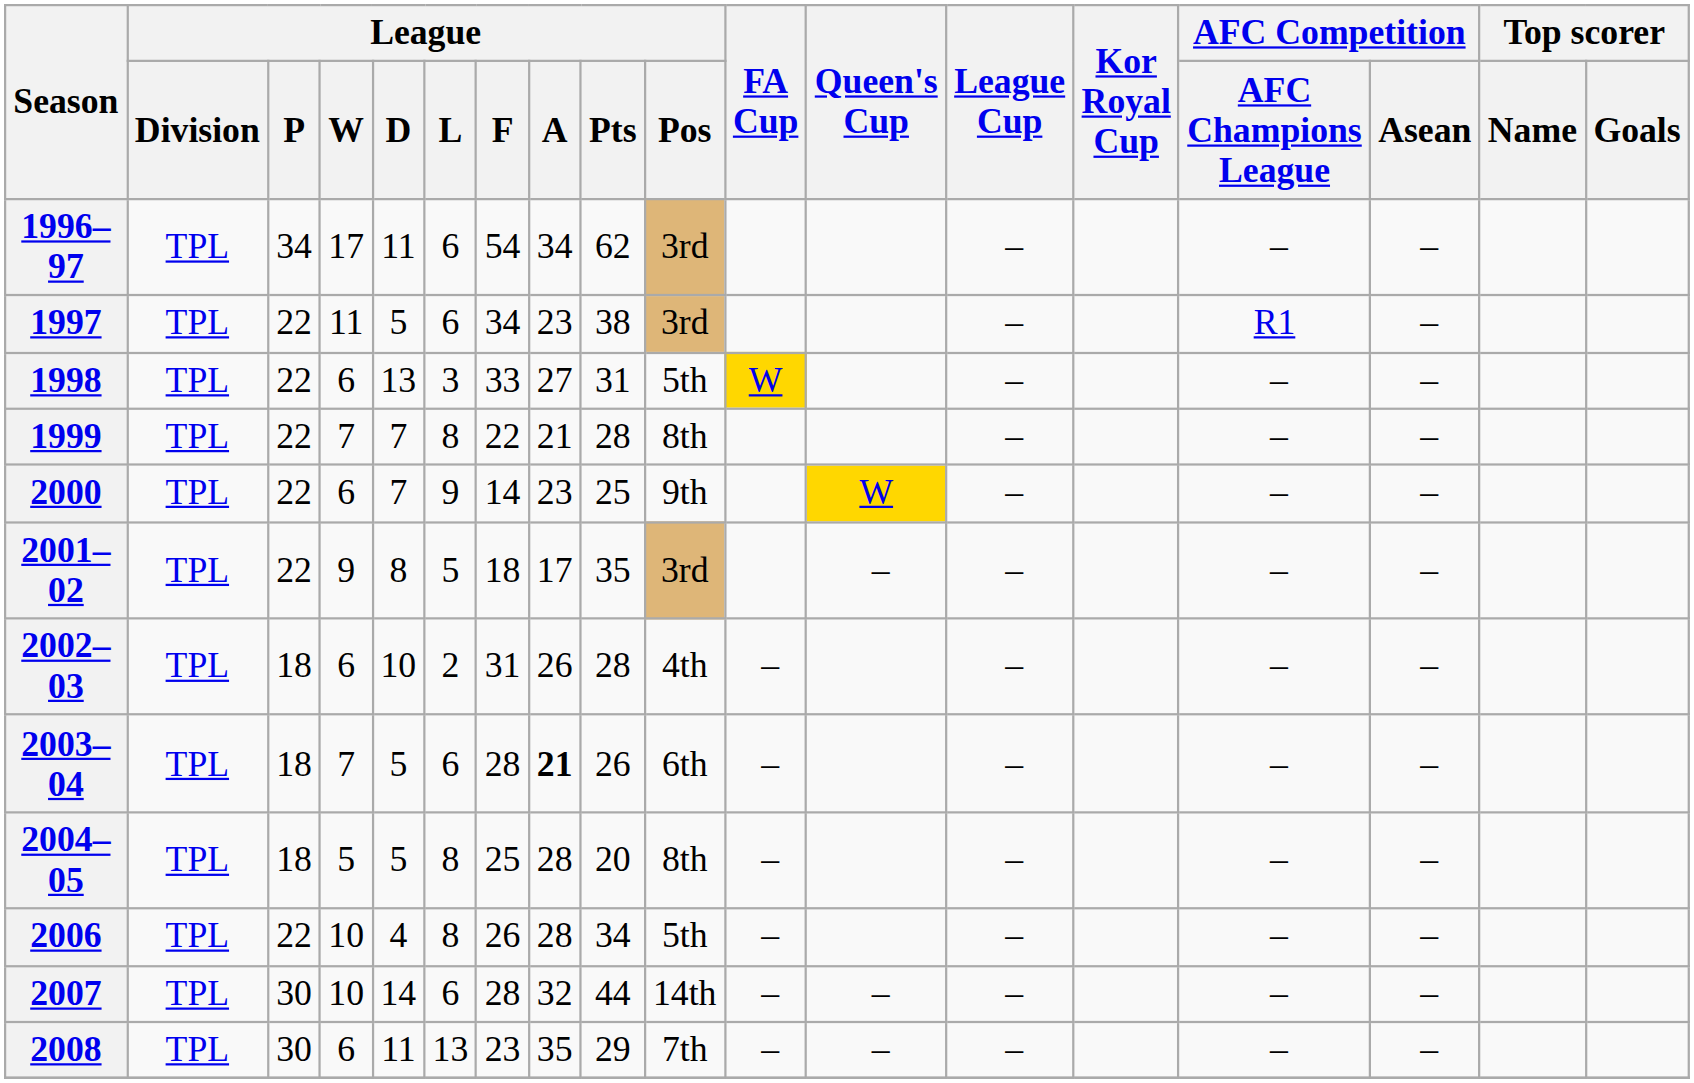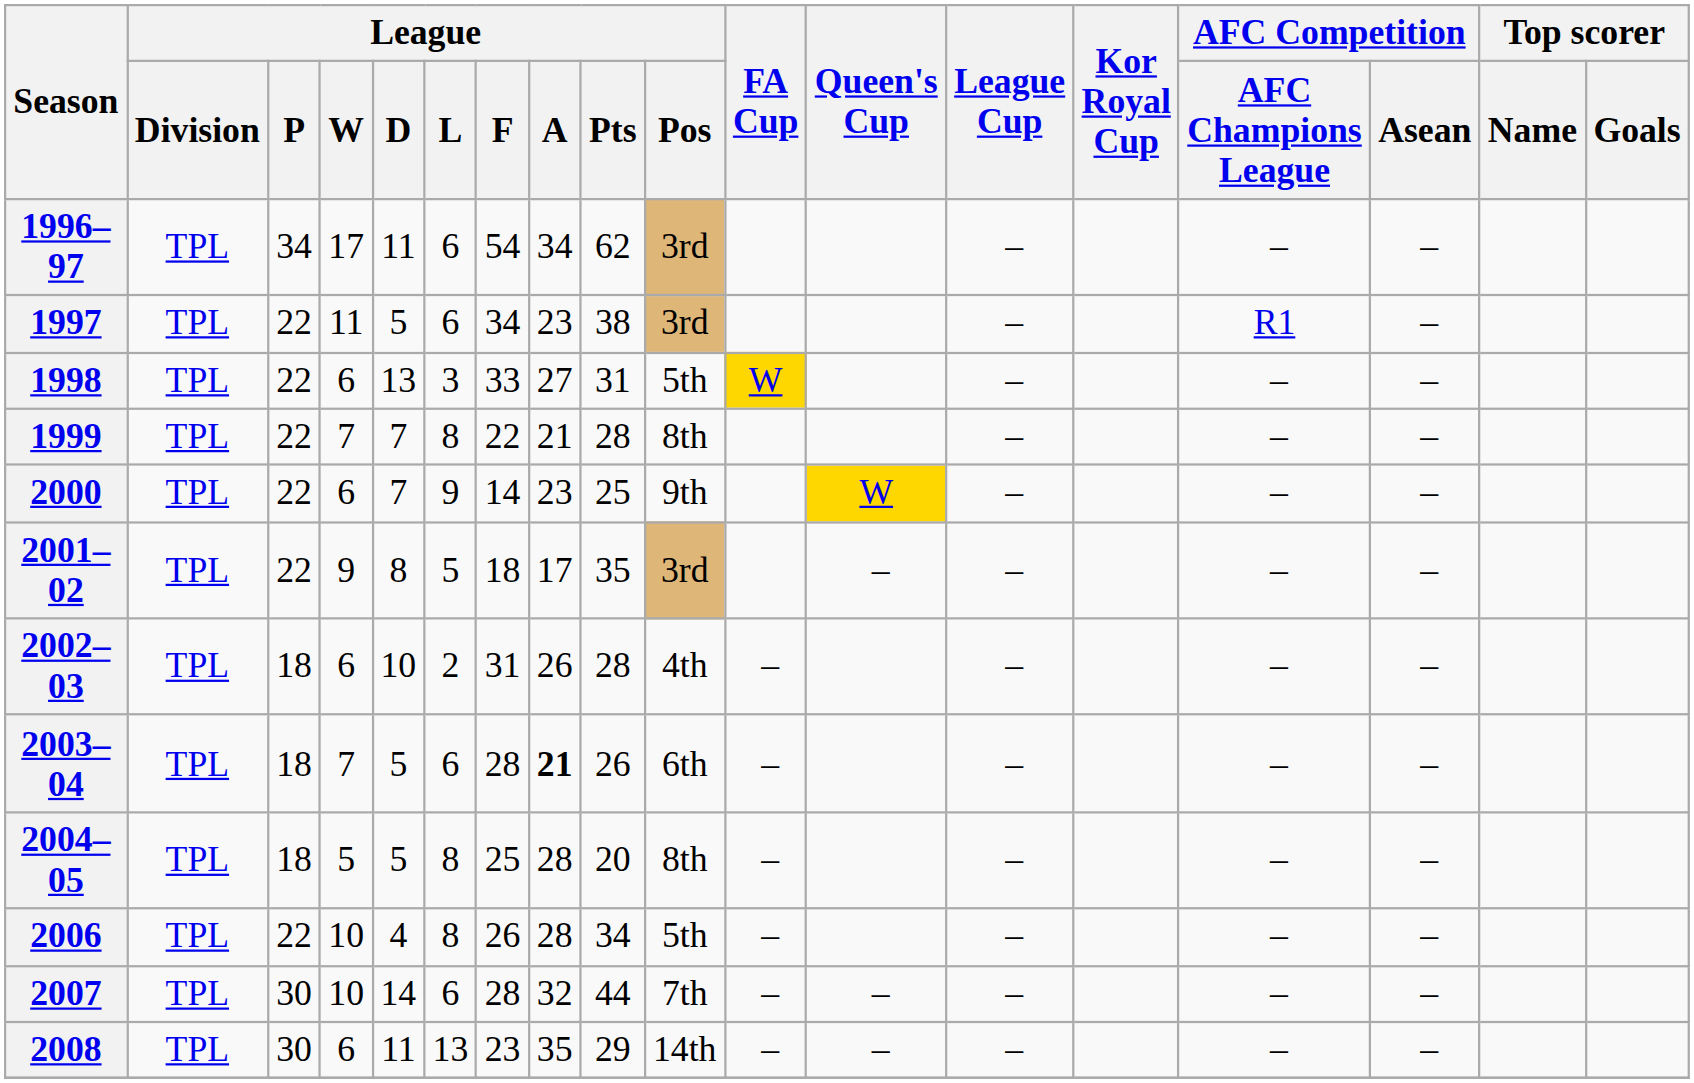2007 | League / Pos: 14th -> 7th
2008 | League / Pos: 7th -> 14th
